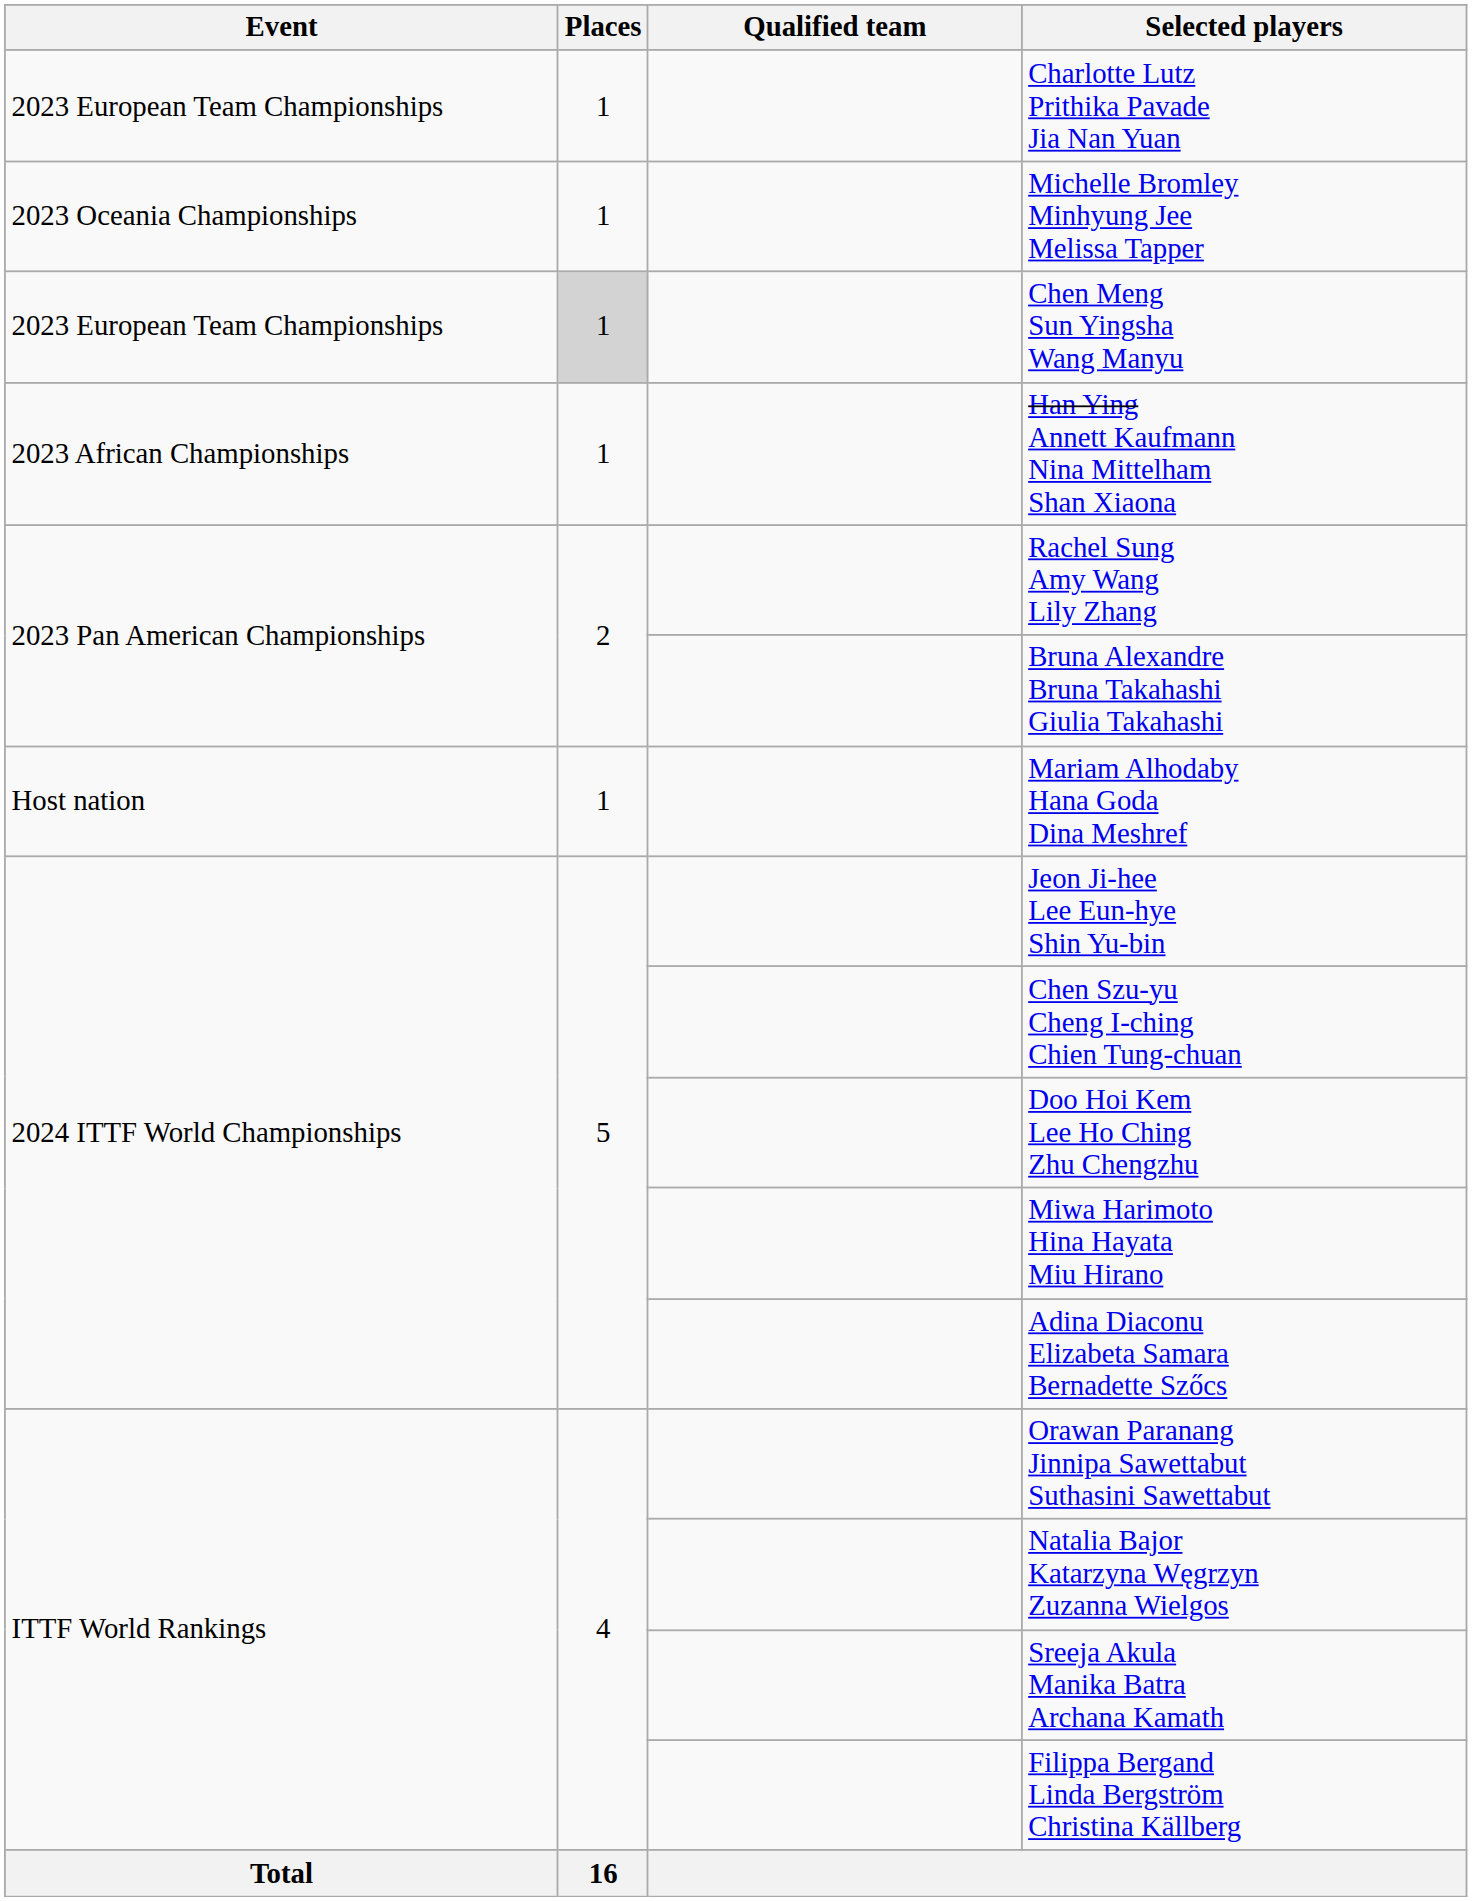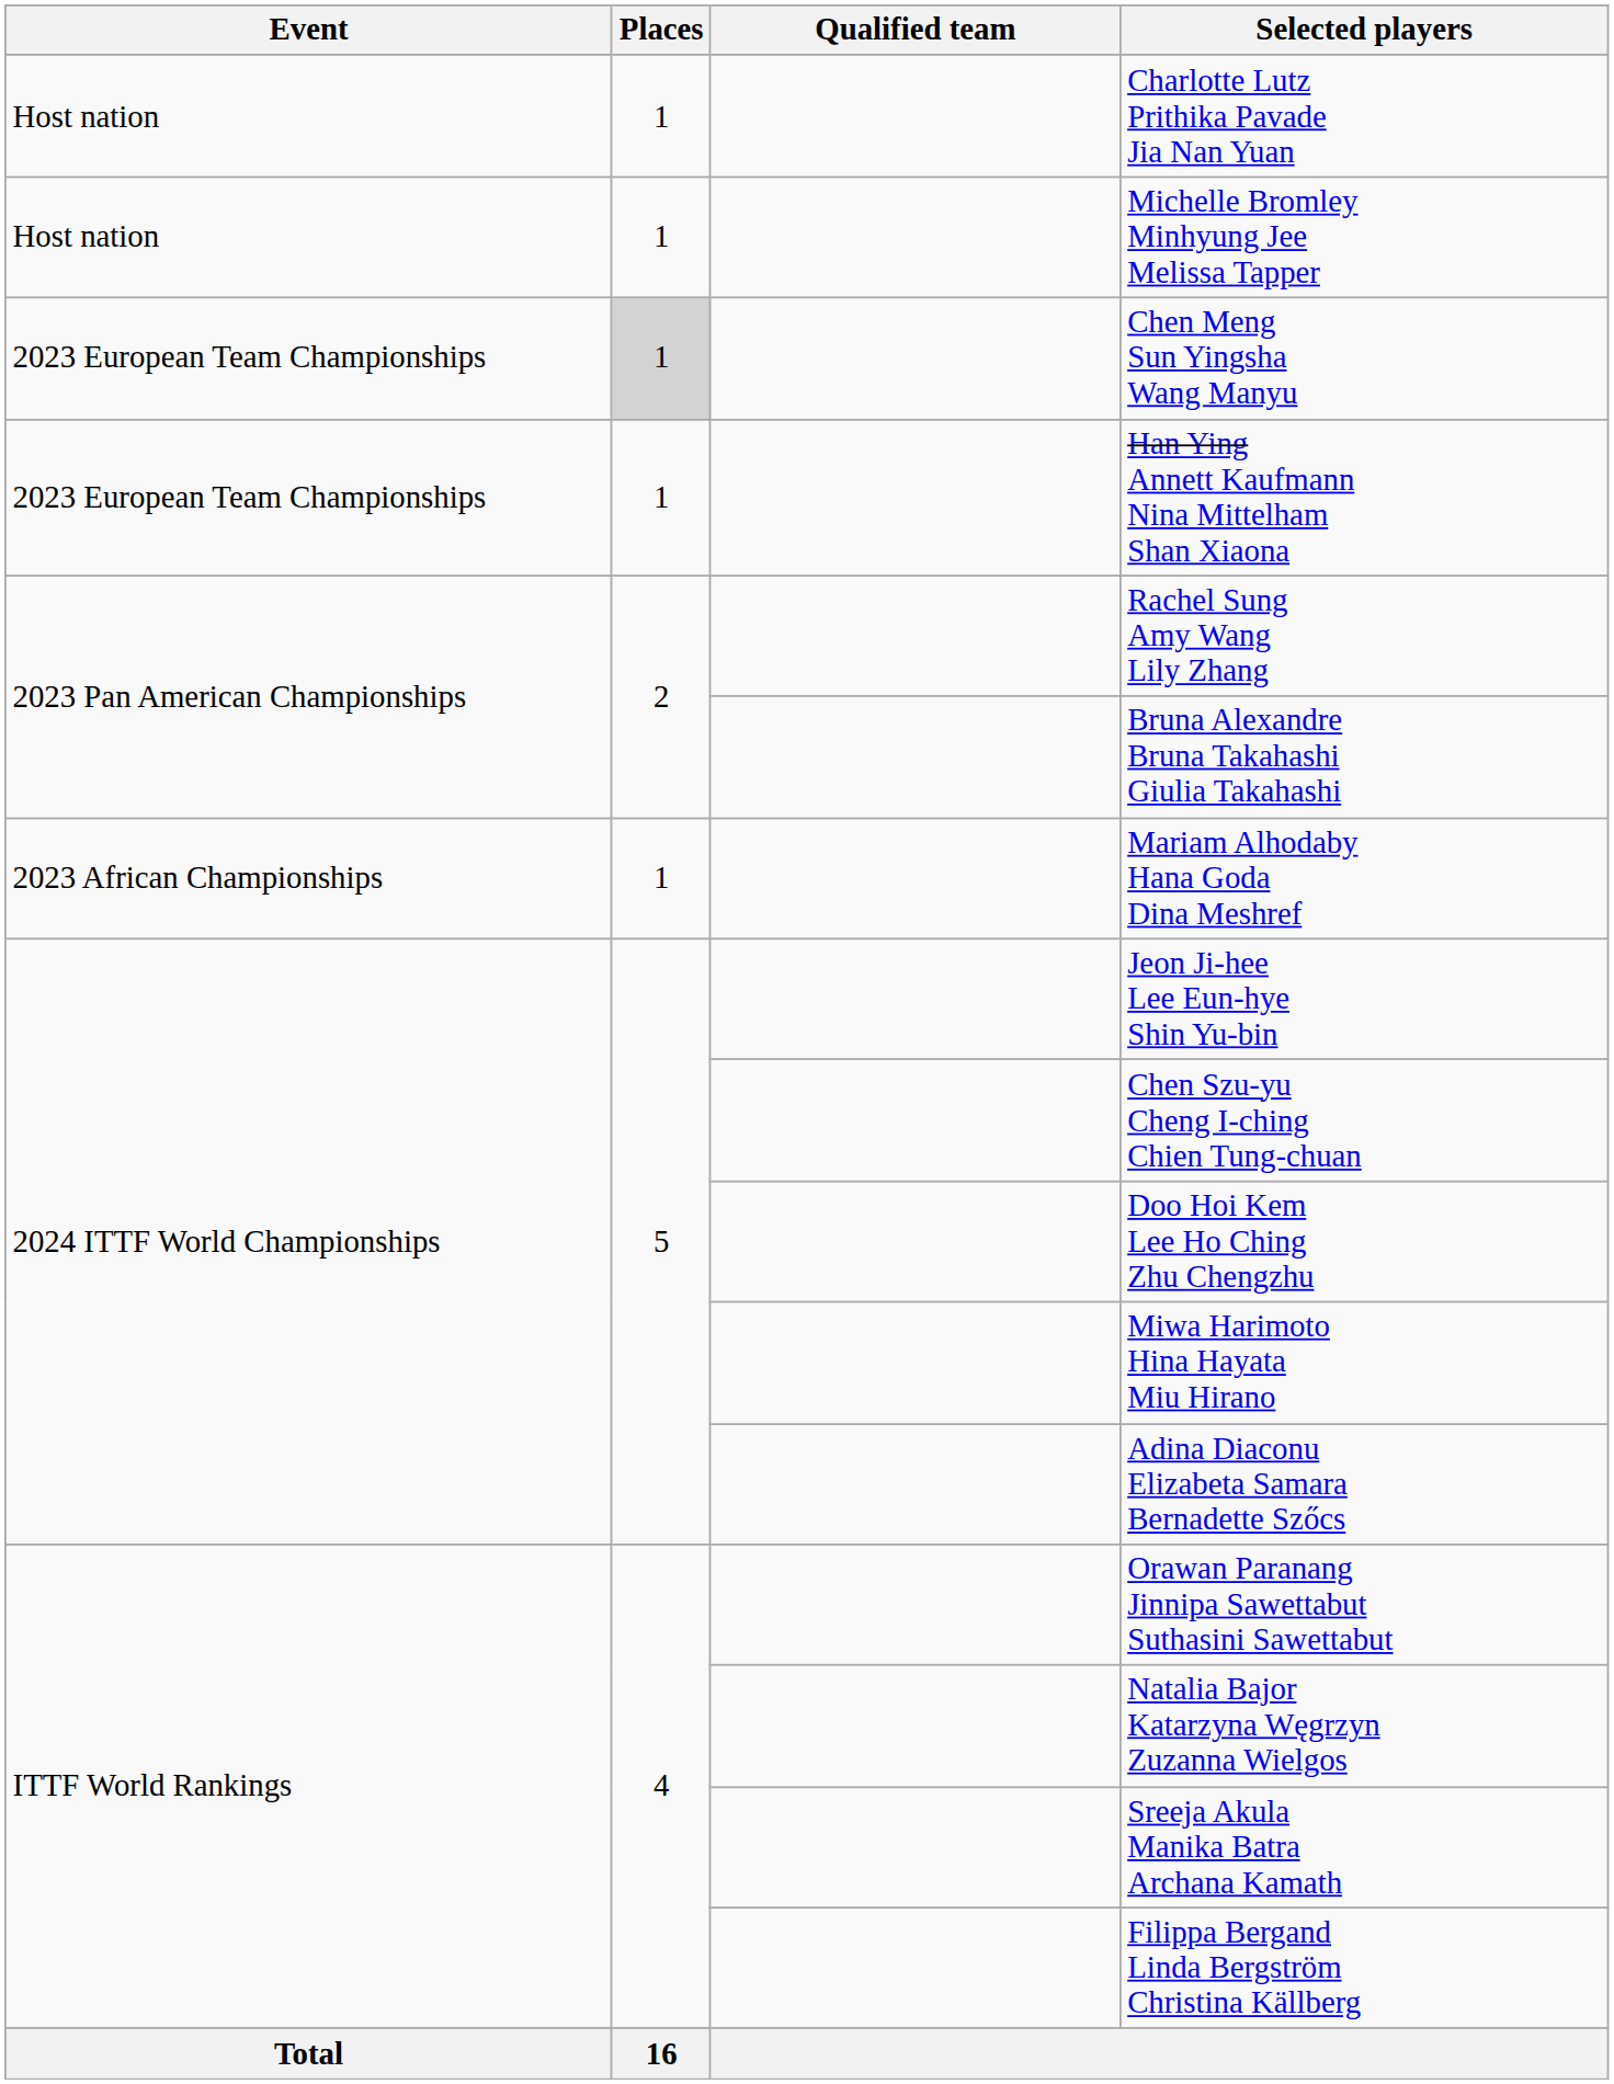Charlotte Lutz Prithika Pavade Jia Nan Yuan | Event: 2023 European Team Championships -> Host nation
Michelle Bromley Minhyung Jee Melissa Tapper | Event: 2023 Oceania Championships -> Host nation
Han Ying Annett Kaufmann Nina Mittelham Shan Xiaona | Event: 2023 African Championships -> 2023 European Team Championships
Mariam Alhodaby Hana Goda Dina Meshref | Event: Host nation -> 2023 African Championships
